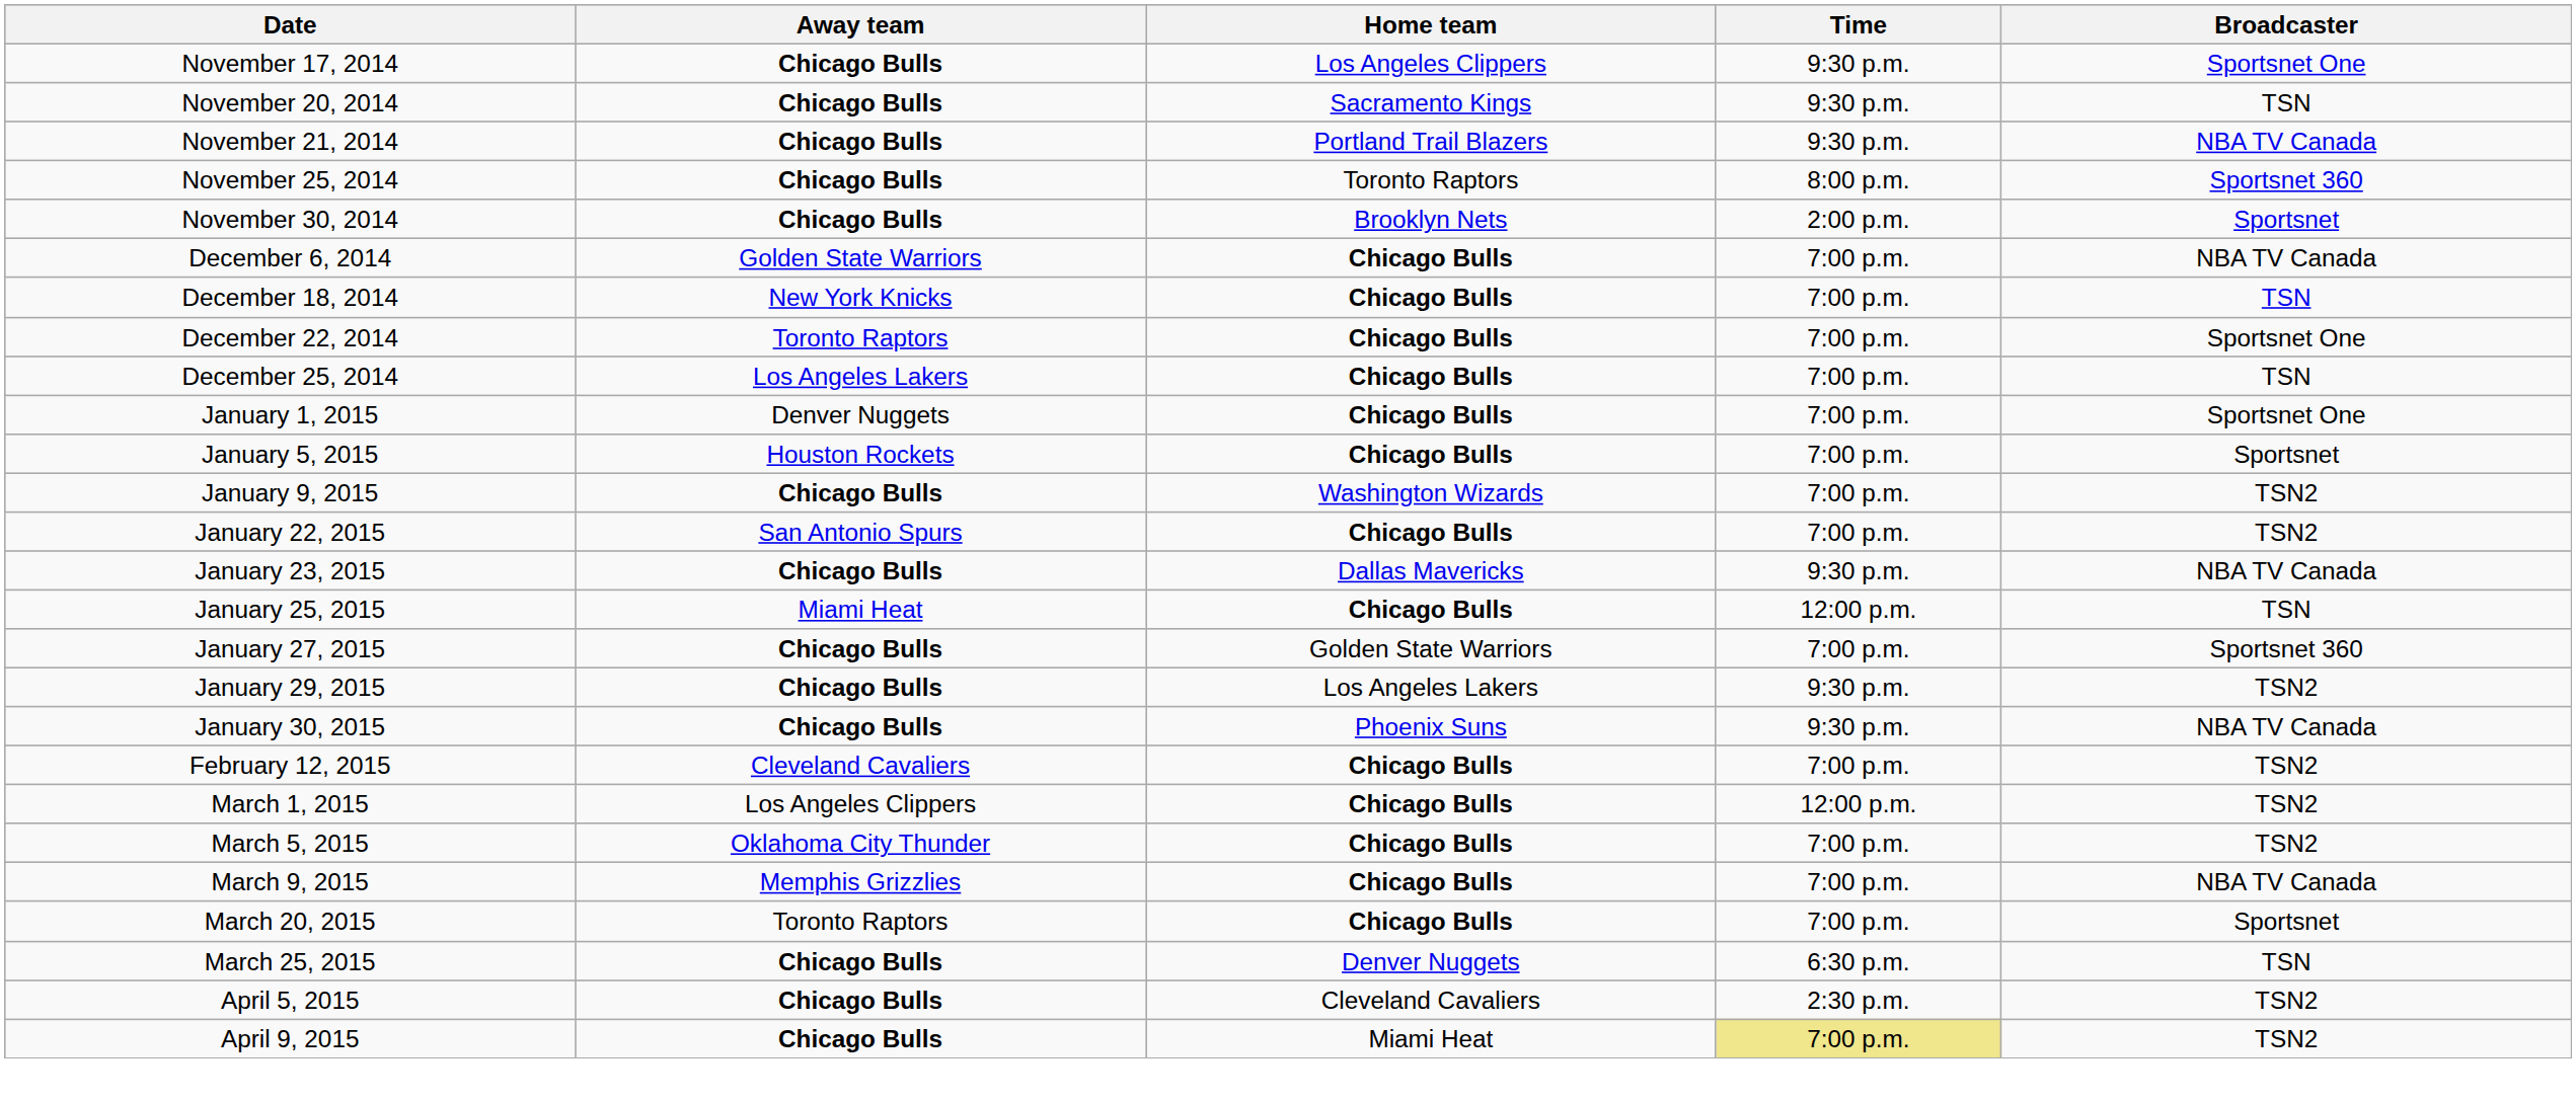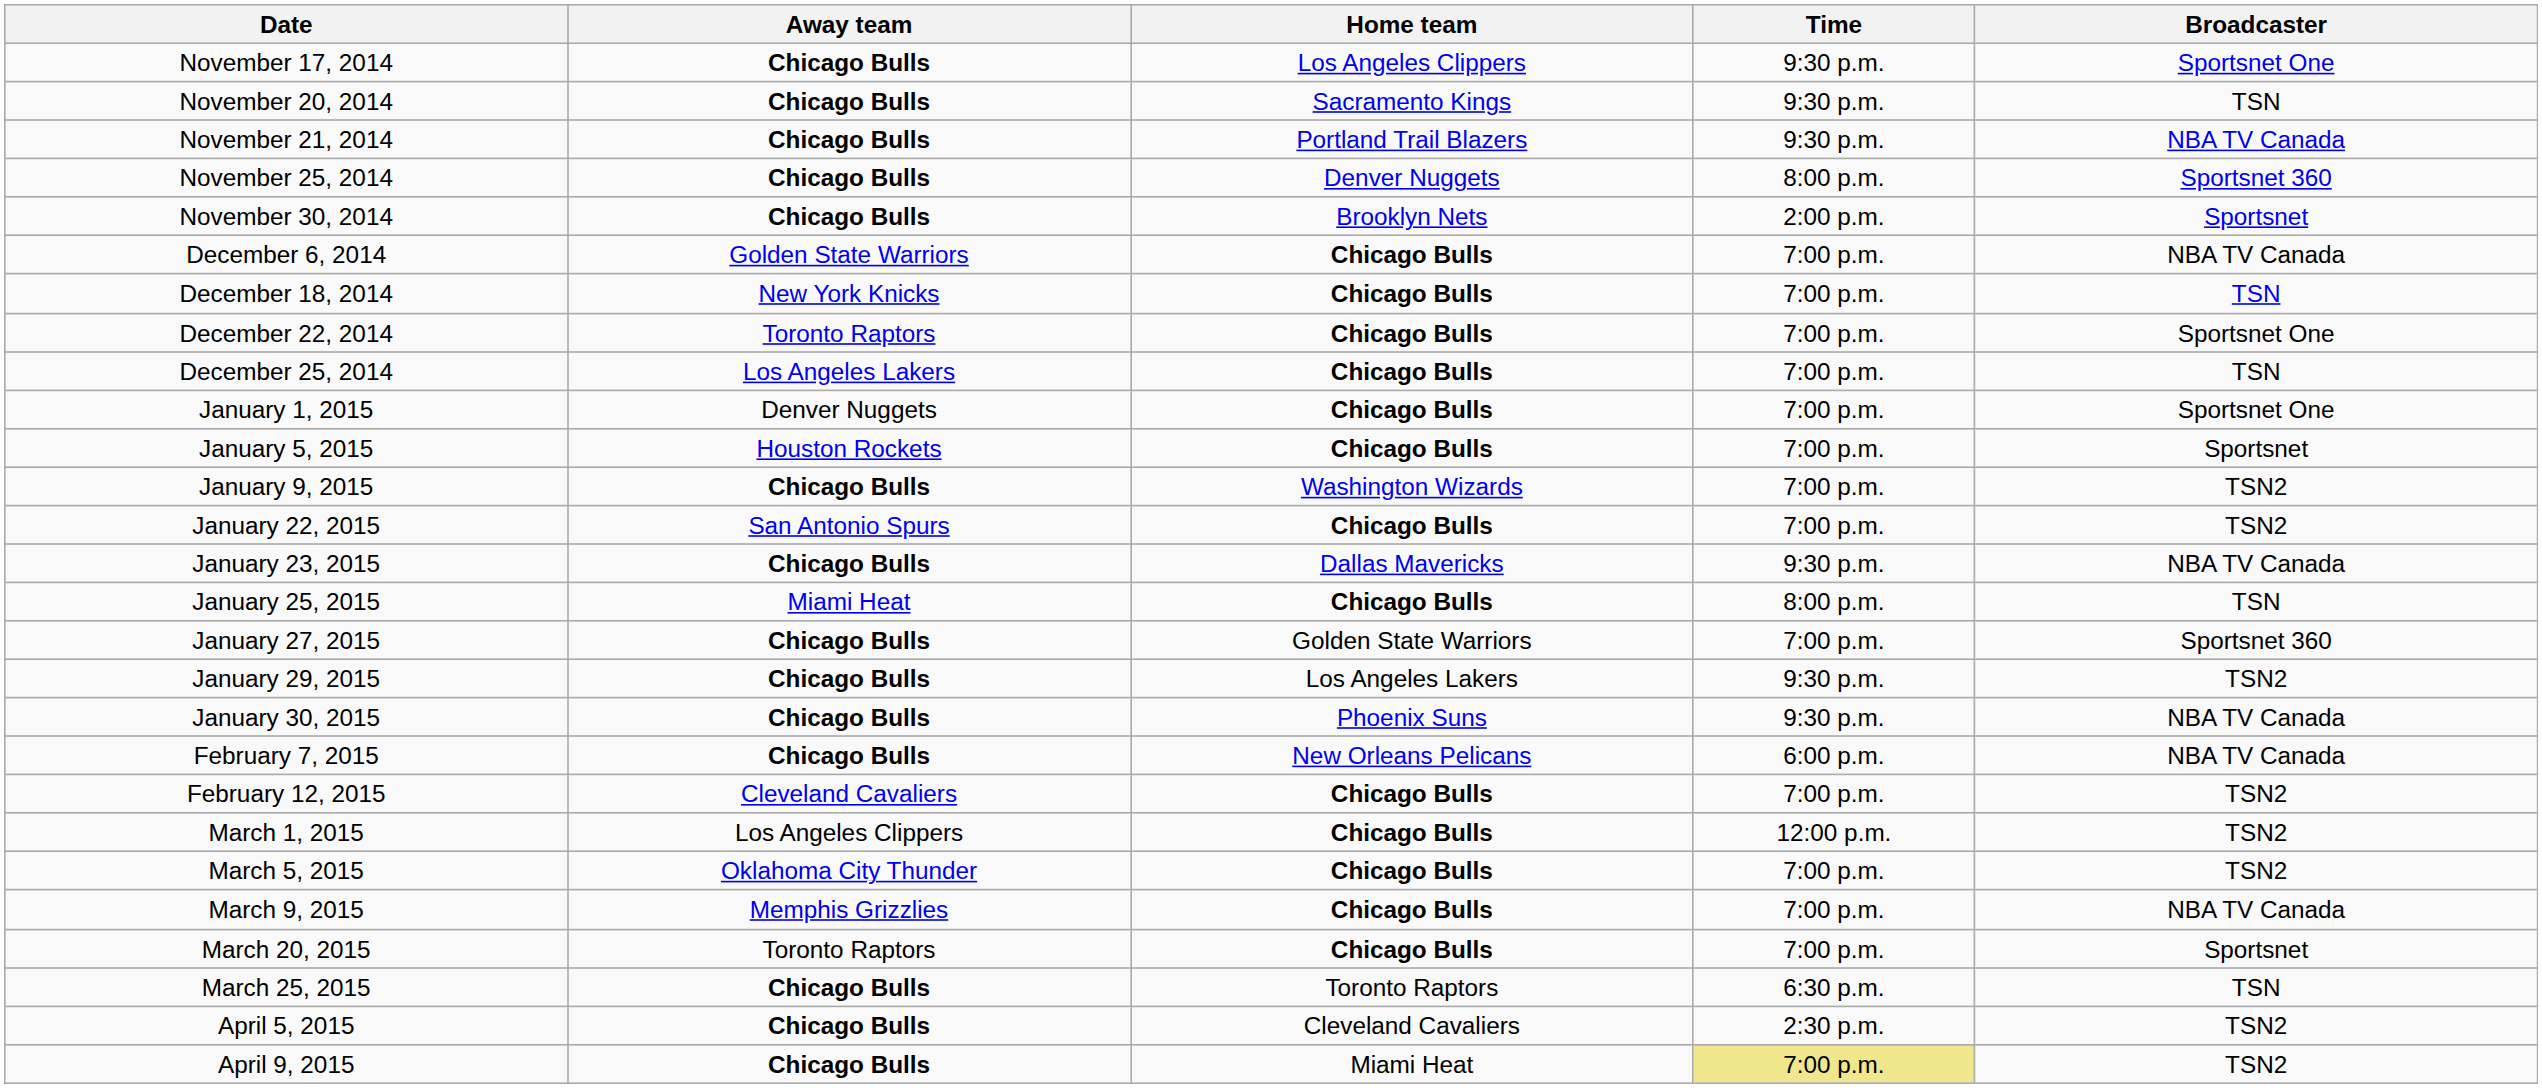November 25, 2014 | Home team: Toronto Raptors -> Denver Nuggets
January 25, 2015 | Time: 12:00 p.m. -> 8:00 p.m.
+ row: February 7, 2015 | Chicago Bulls | New Orleans Pelicans | 6:00 p.m. | NBA TV Canada
March 25, 2015 | Home team: Denver Nuggets -> Toronto Raptors
